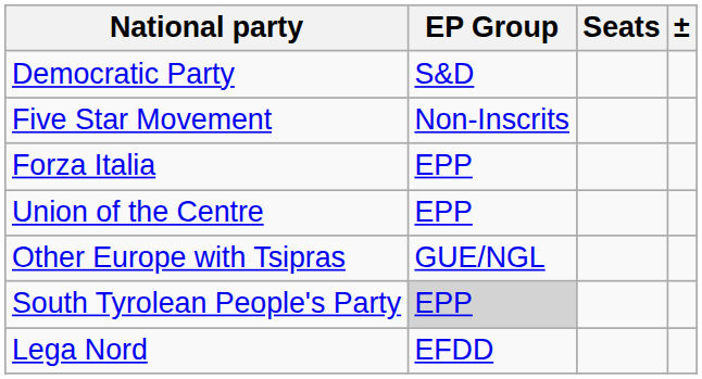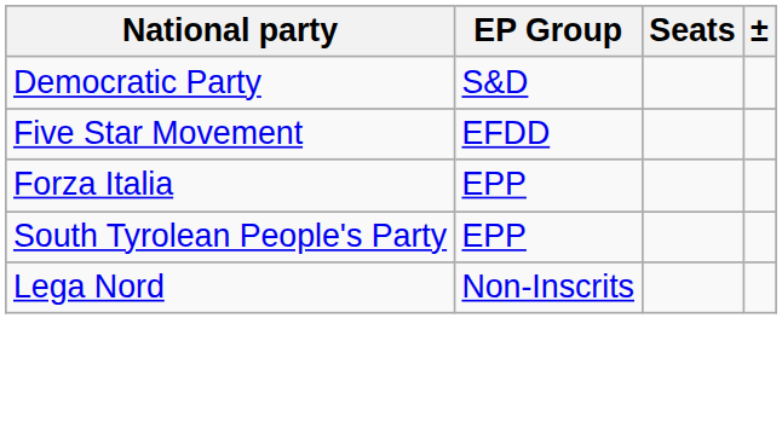Five Star Movement | EP Group: Non-Inscrits -> EFDD
- row: Union of the Centre | EPP
- row: Other Europe with Tsipras | GUE/NGL
South Tyrolean People's Party | EP Group: lightgrey background -> no background
Lega Nord | EP Group: EFDD -> Non-Inscrits
